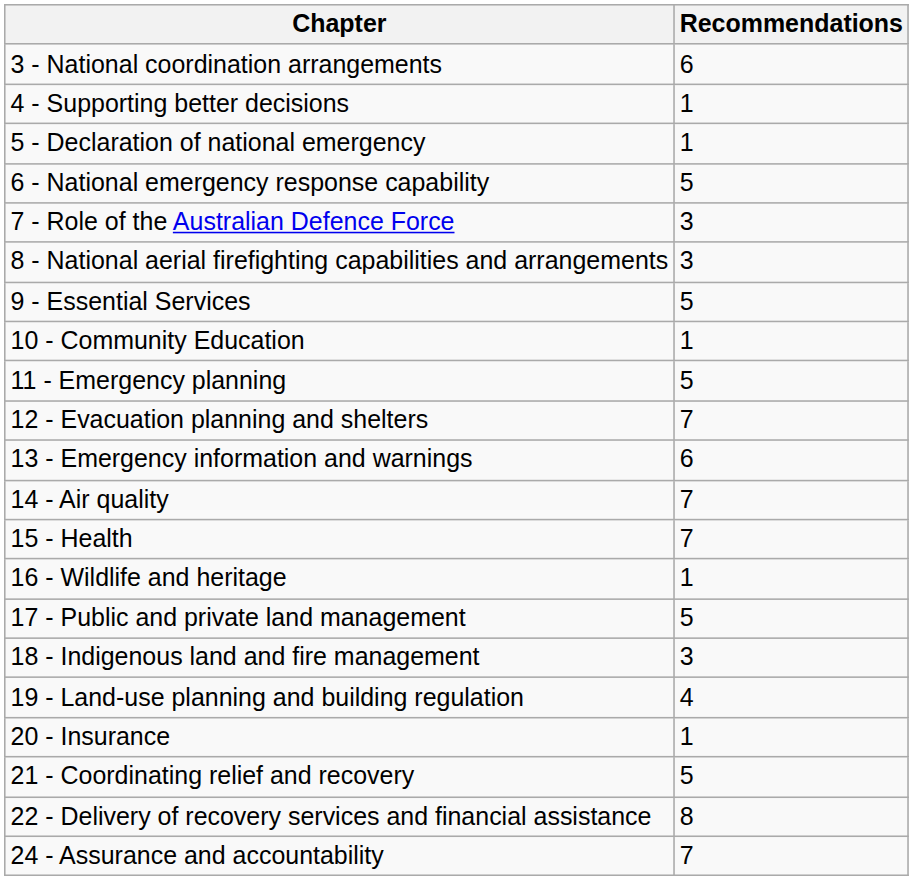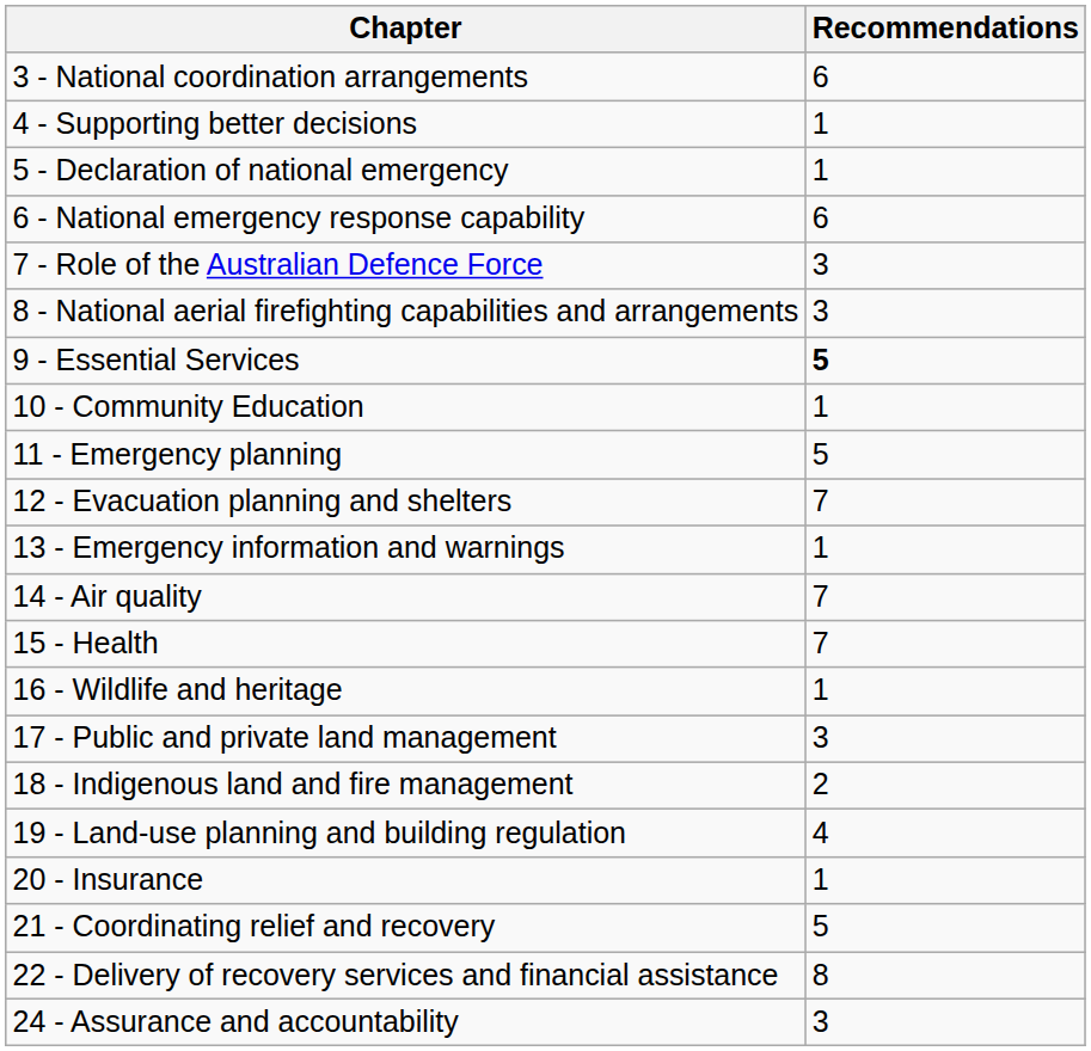6 - National emergency response capability | Recommendations: 5 -> 6
9 - Essential Services | Recommendations: normal -> bold
13 - Emergency information and warnings | Recommendations: 6 -> 1
17 - Public and private land management | Recommendations: 5 -> 3
18 - Indigenous land and fire management | Recommendations: 3 -> 2
24 - Assurance and accountability | Recommendations: 7 -> 3
